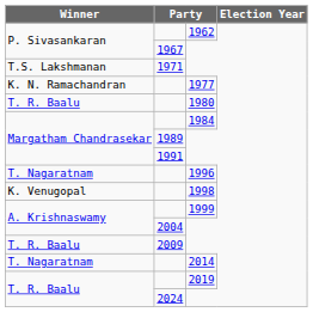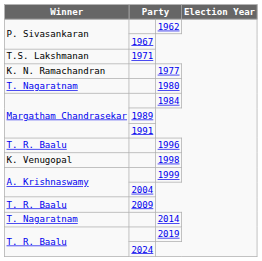1980 | Winner: T. R. Baalu -> T. Nagaratnam
1996 | Winner: T. Nagaratnam -> T. R. Baalu
